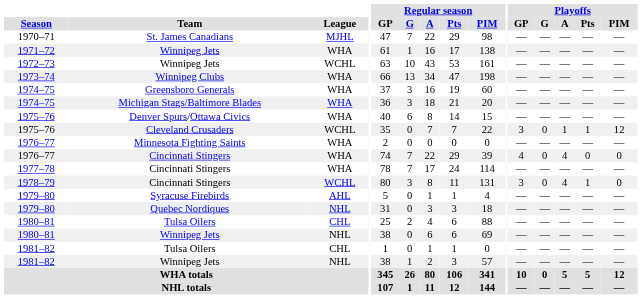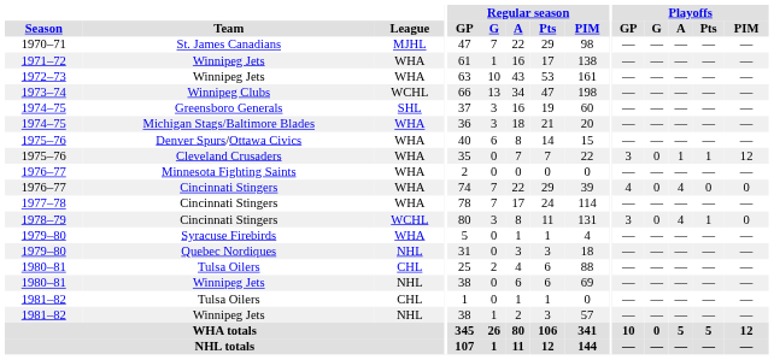1972–73 | League: WCHL -> WHA
1973–74 | League: WHA -> WCHL
1974–75 / Greensboro Generals | League: WHA -> SHL
1975–76 / Cleveland Crusaders | League: WCHL -> WHA
1979–80 / Syracuse Firebirds | League: AHL -> WHA
